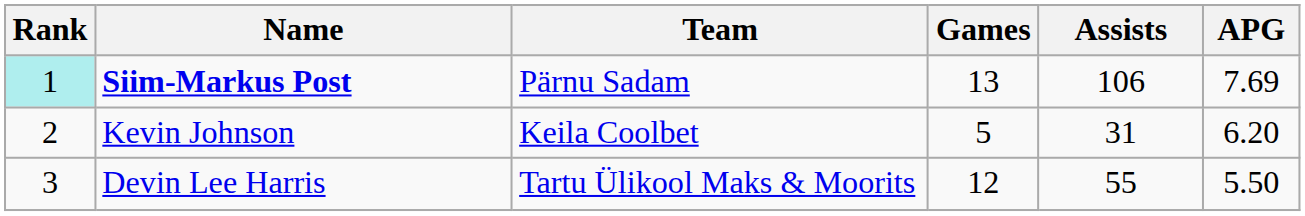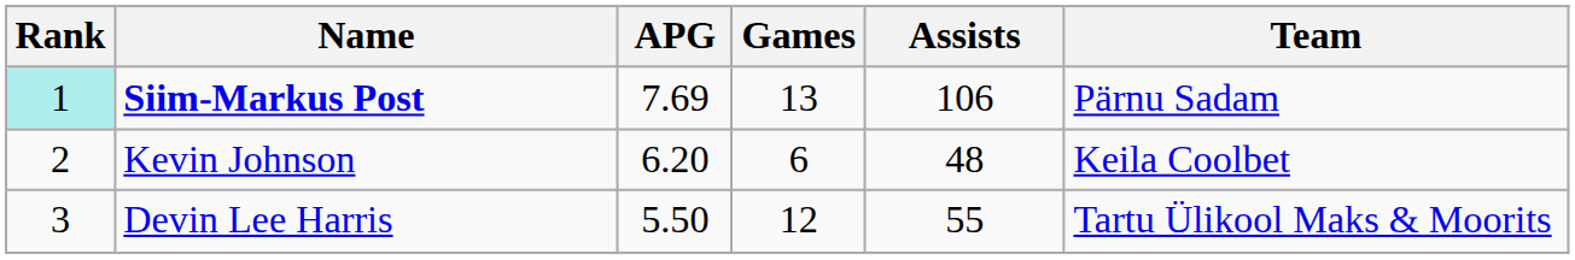columns swapped: Team <-> APG
Kevin Johnson | Games: 5 -> 6
Kevin Johnson | Assists: 31 -> 48
